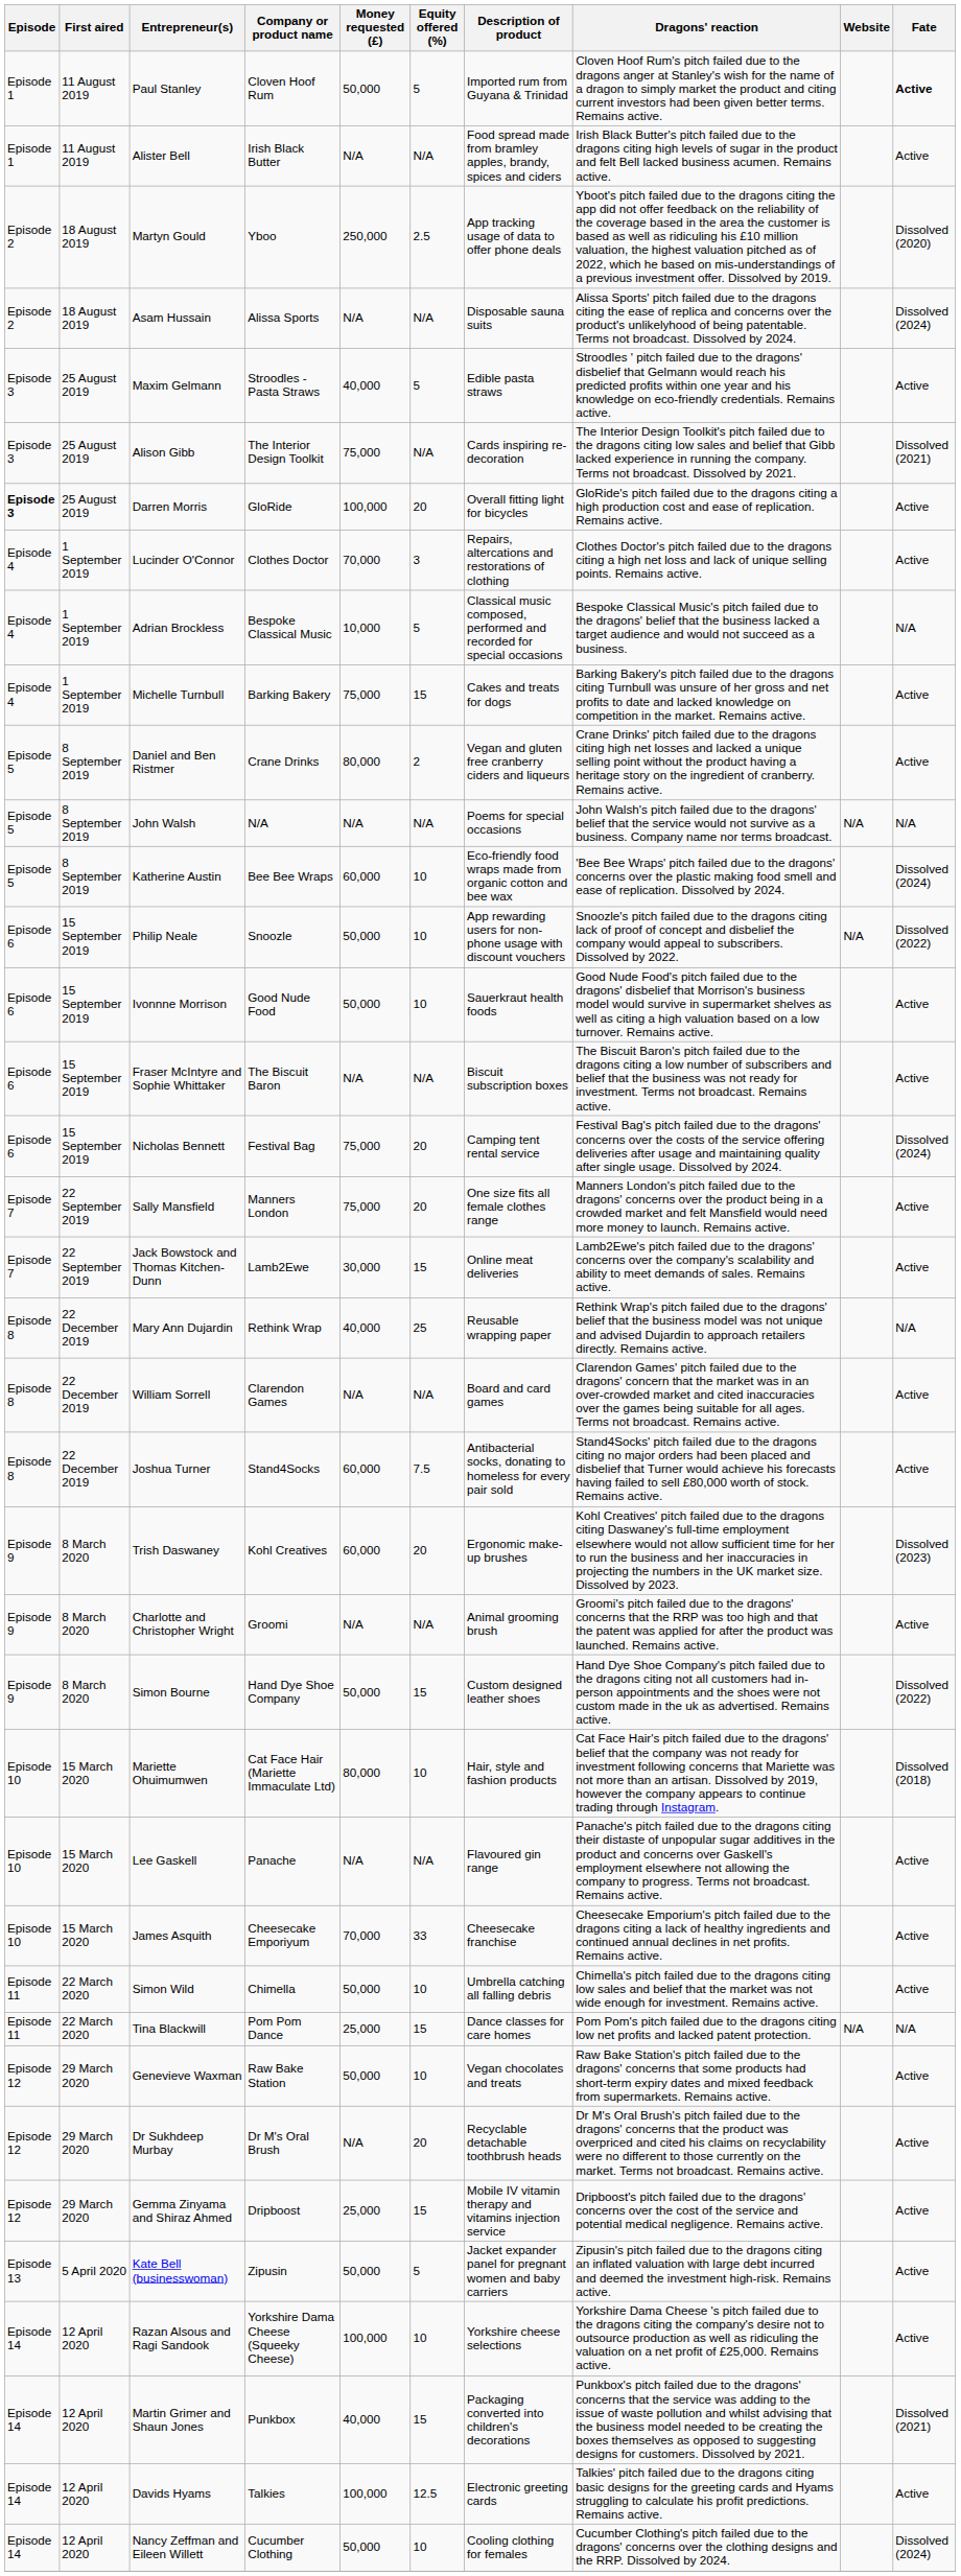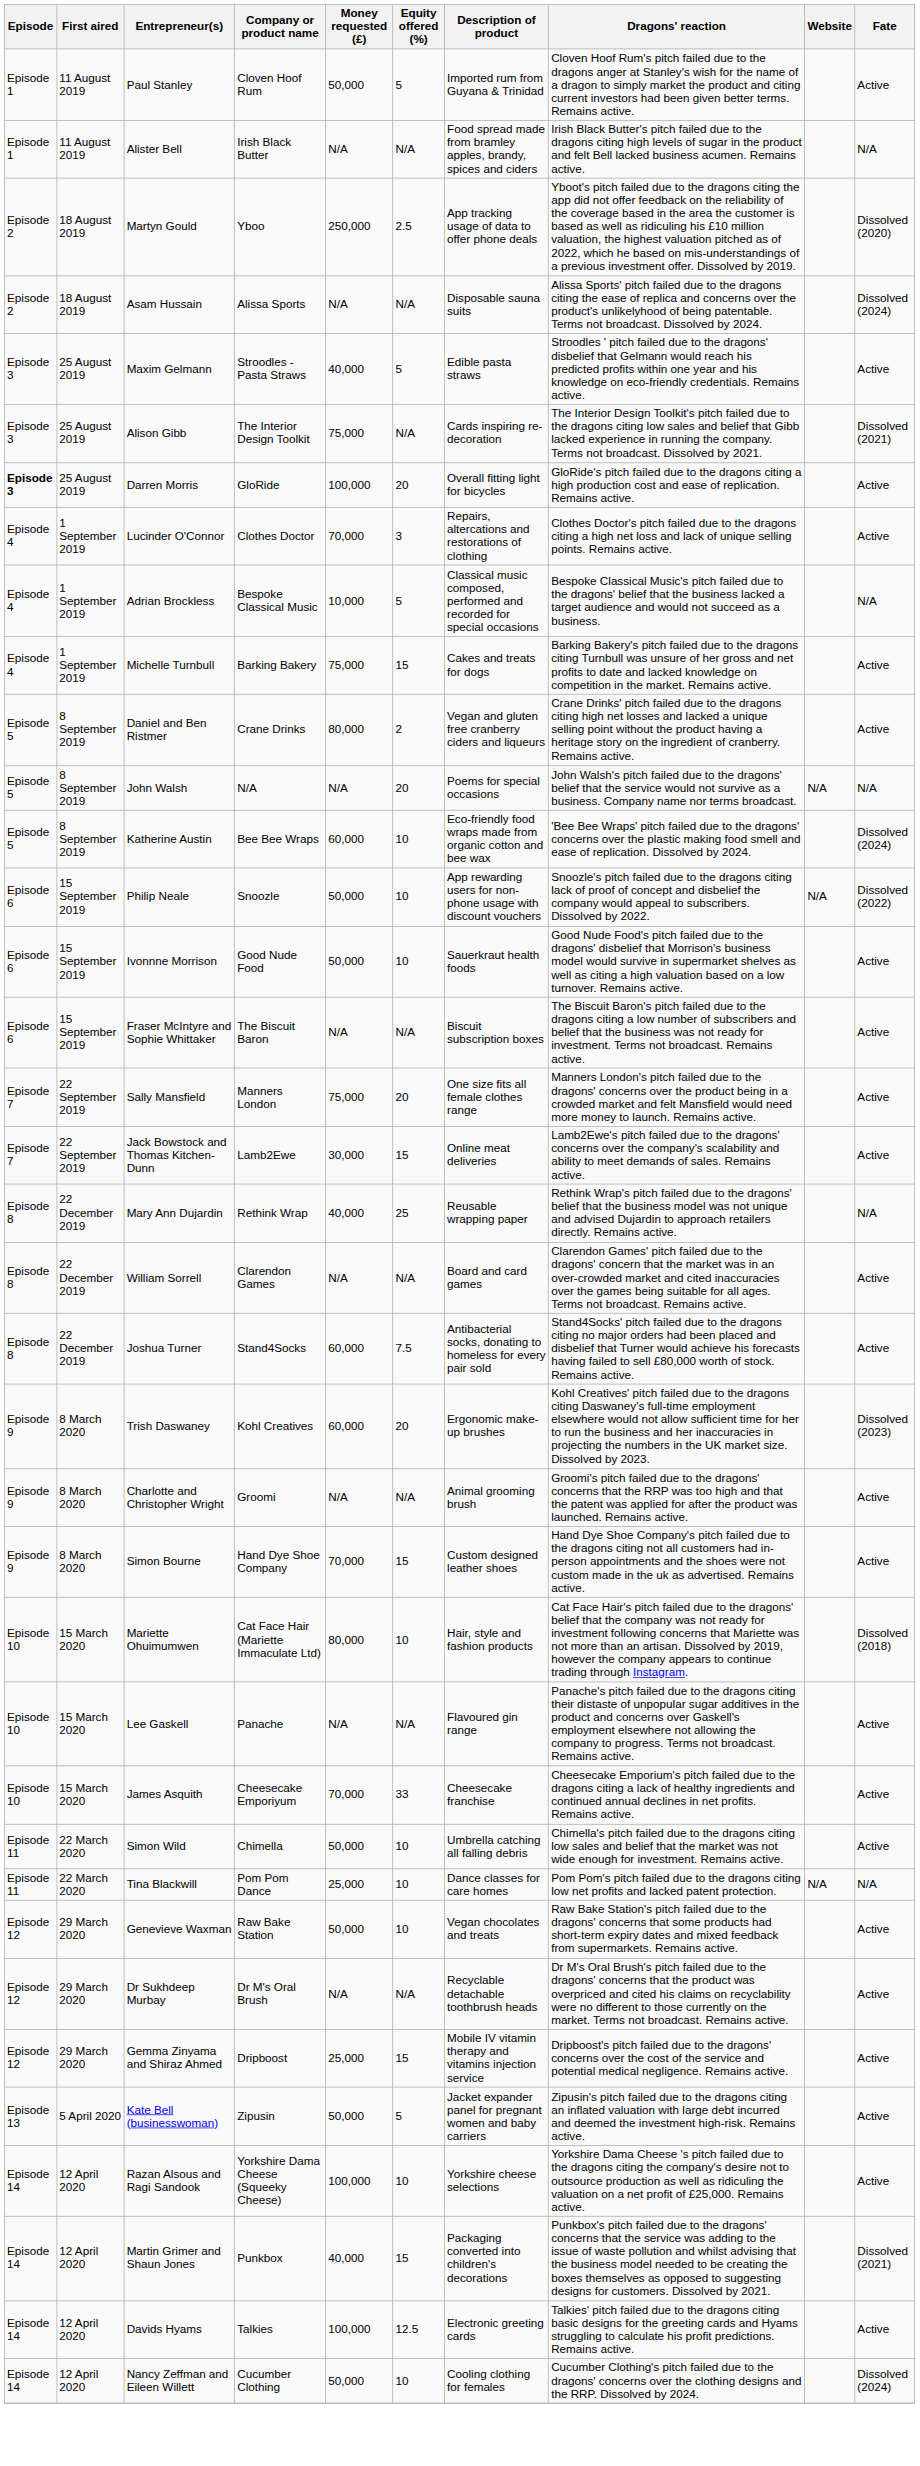Paul Stanley | Fate: bold -> normal
Alister Bell | Fate: Active -> N/A
John Walsh | Equity offered (%): N/A -> 20
- row: Episode 6 | 15 September 2019 | Nicholas Bennett | Festival Bag | 75,000 | 20 | Camping tent rental service | Festival Bag's pitch failed due to the dragons' concerns over the costs of the service offering deliveries after usage and maintaining quality after single usage. Dissolved by 2024. | Dissolved (2024)
Simon Bourne | Money requested (£): 50,000 -> 70,000
Simon Bourne | Fate: Dissolved (2022) -> Active
Tina Blackwill | Equity offered (%): 15 -> 10
Dr Sukhdeep Murbay | Equity offered (%): 20 -> N/A
